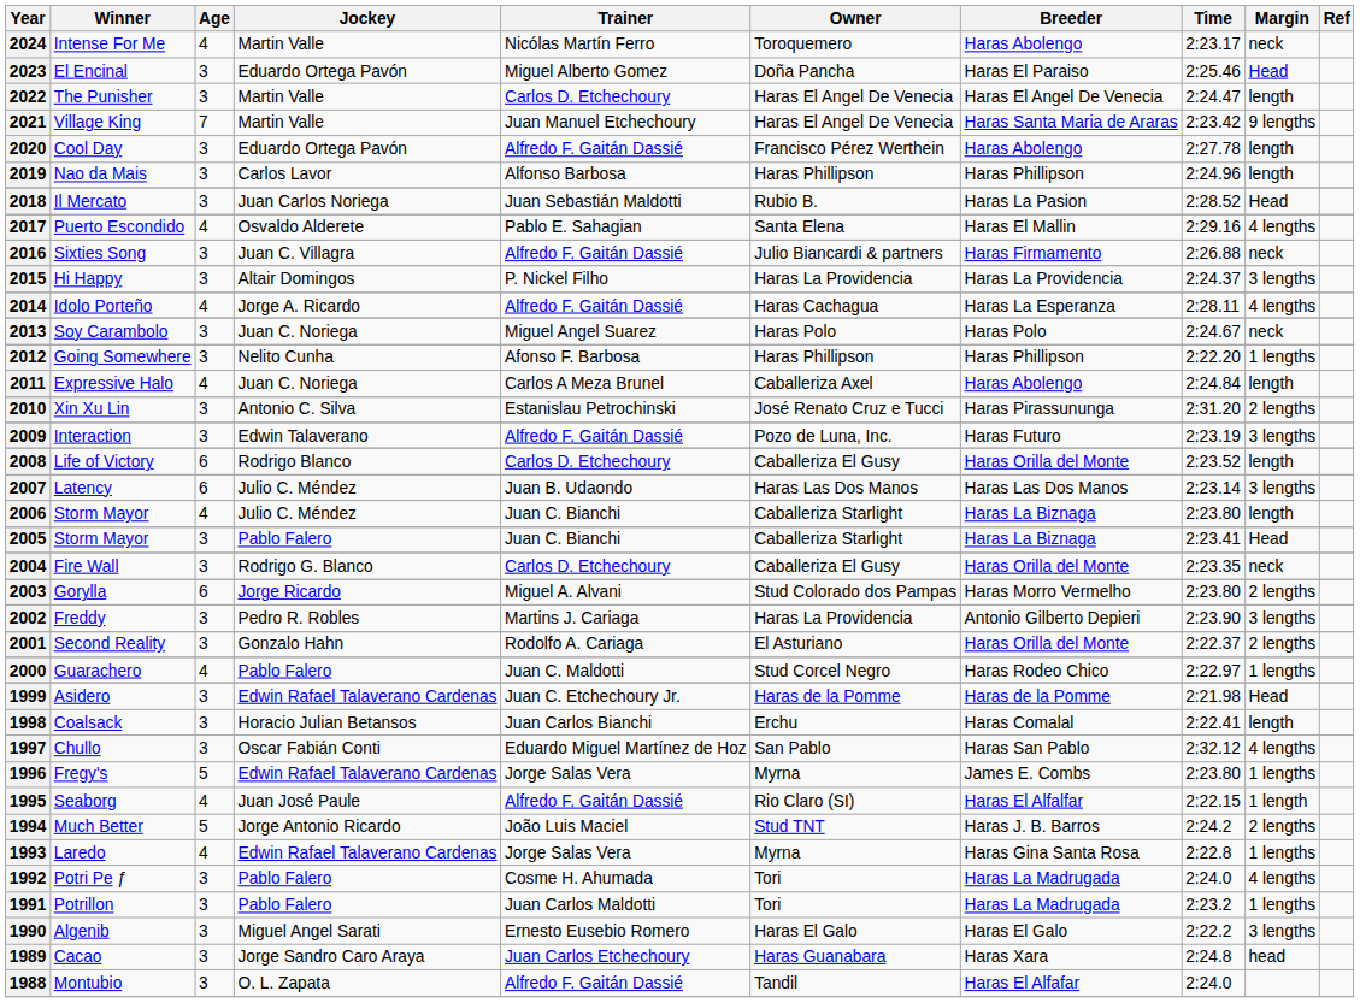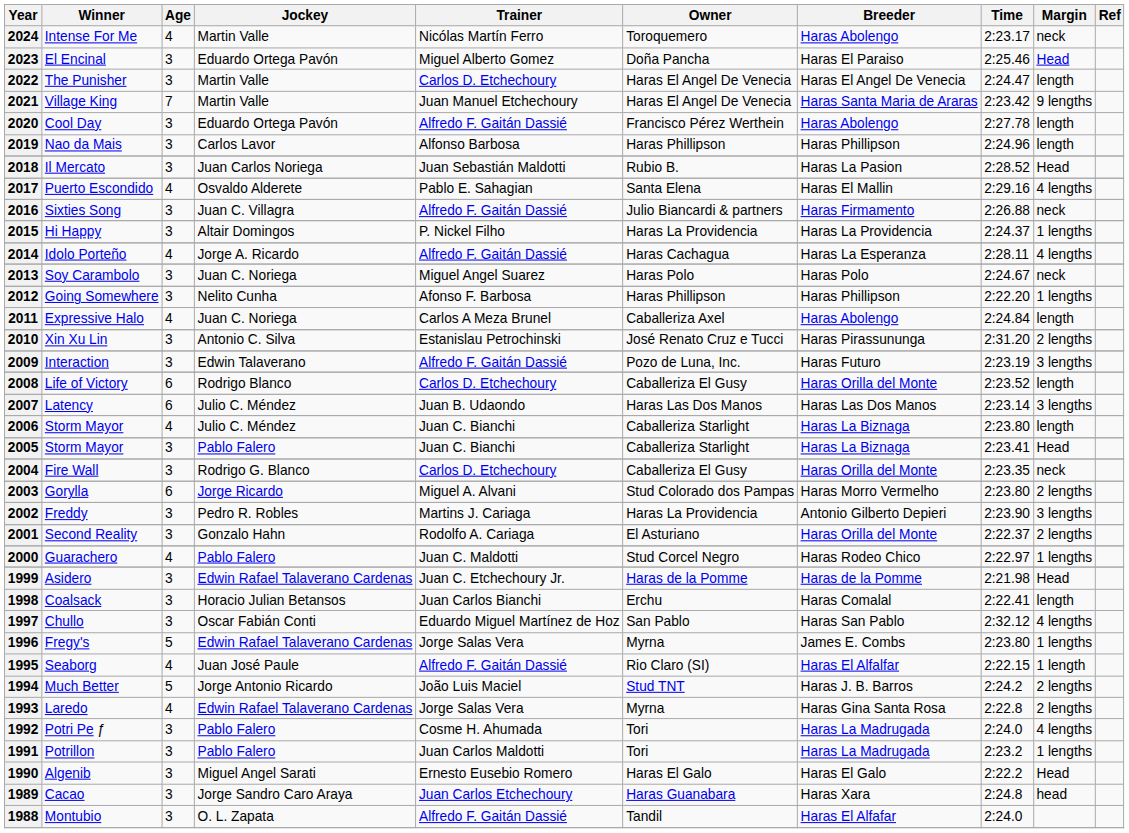2015 | Margin: 3 lengths -> 1 lengths
1993 | Margin: 1 lengths -> 2 lengths
1990 | Margin: 3 lengths -> Head
